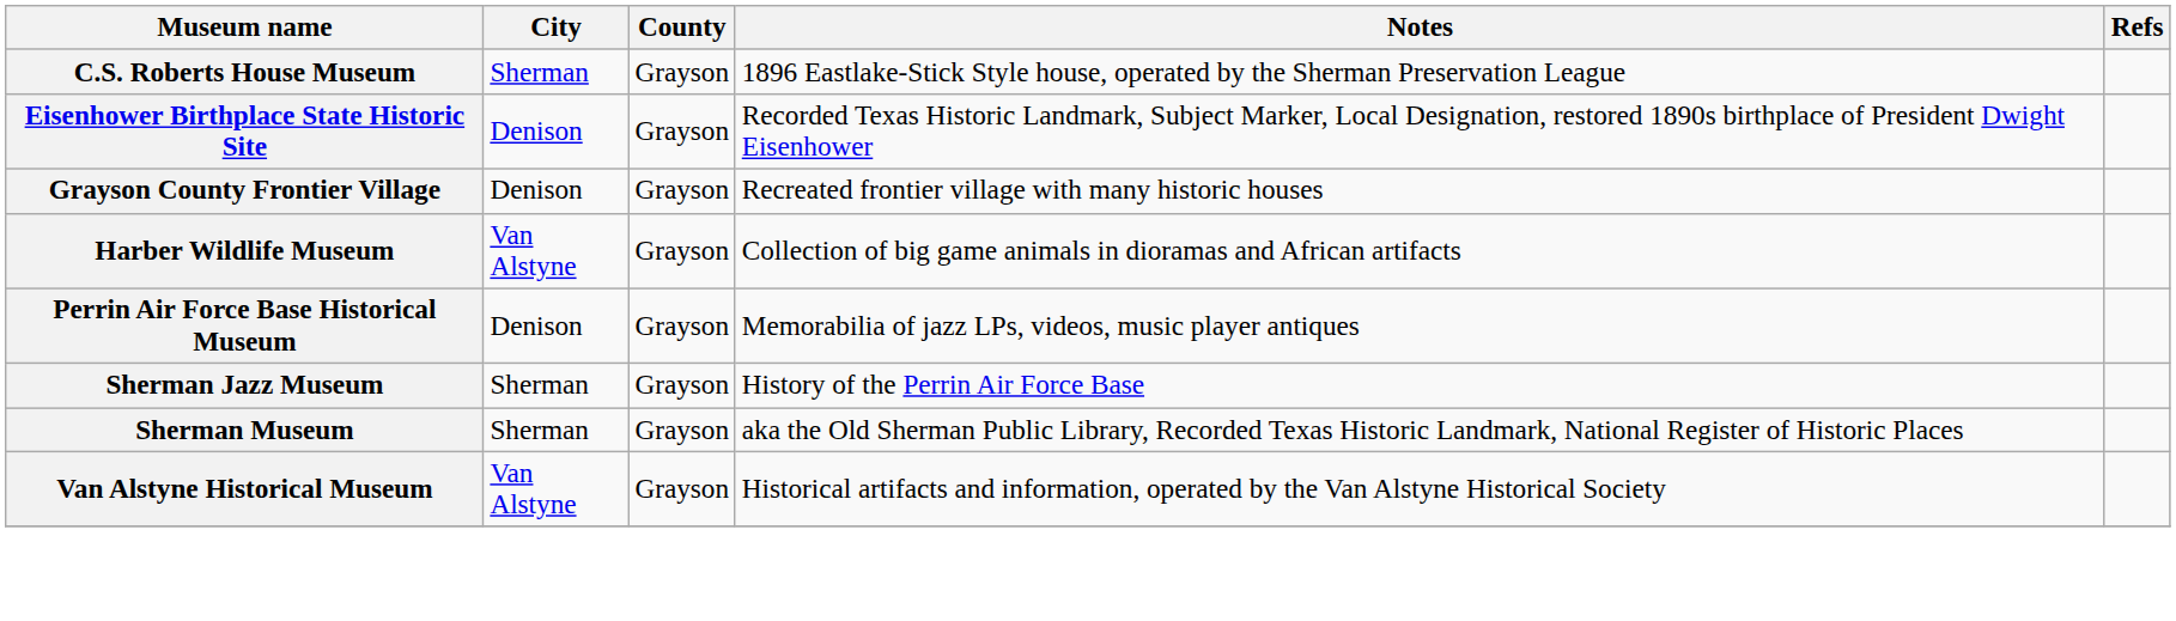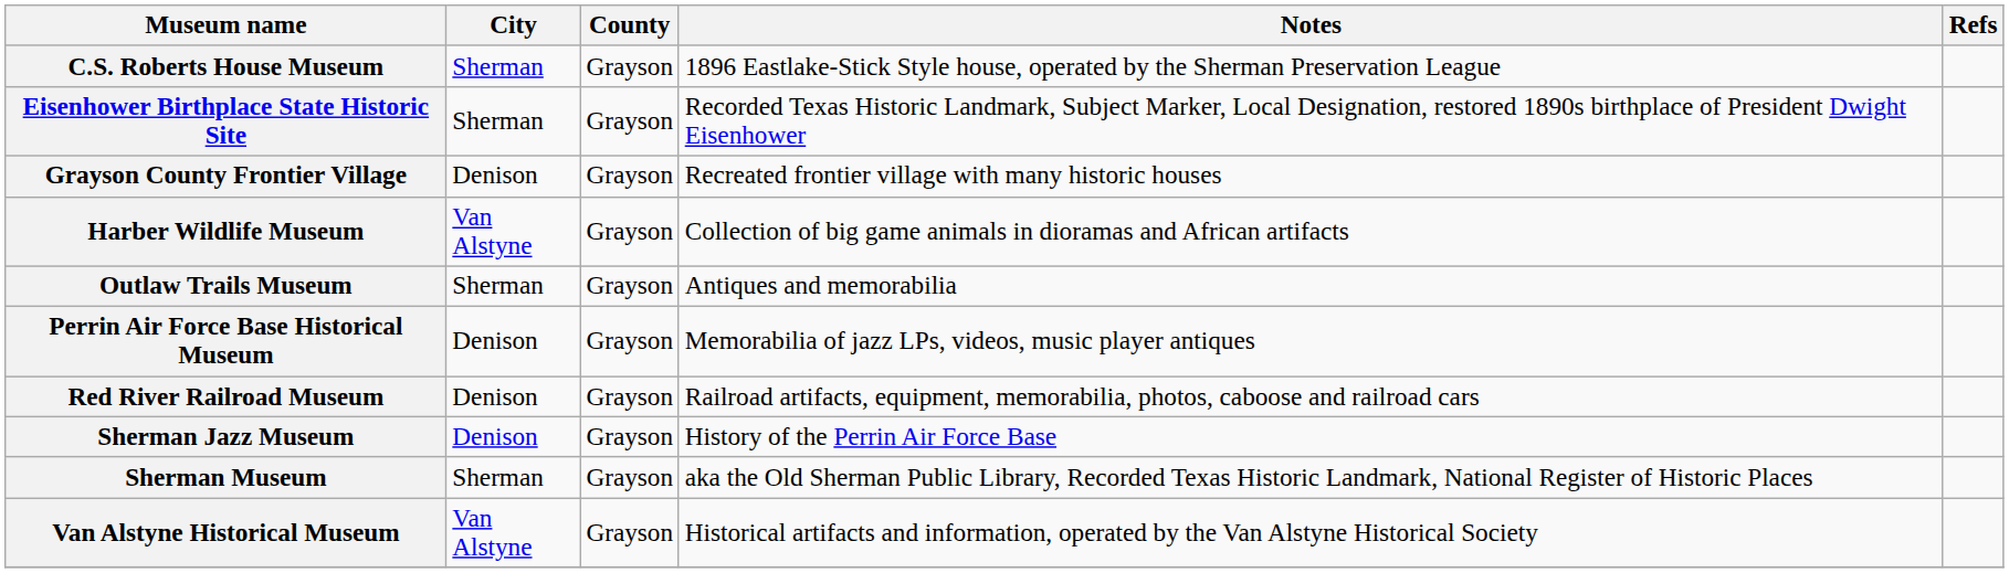Eisenhower Birthplace State Historic Site | City: Denison -> Sherman
+ row: Outlaw Trails Museum | Sherman | Grayson | Antiques and memorabilia
+ row: Red River Railroad Museum | Denison | Grayson | Railroad artifacts, equipment, memorabilia, photos, caboose and railroad cars
Sherman Jazz Museum | City: Sherman -> Denison
